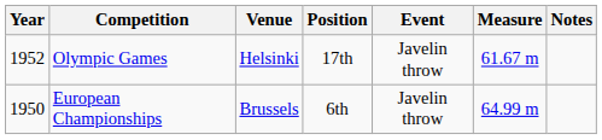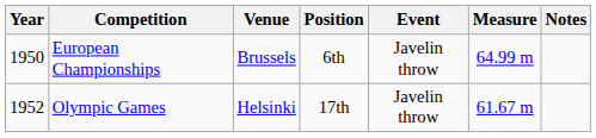rows swapped: European Championships <-> Olympic Games
